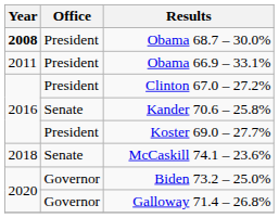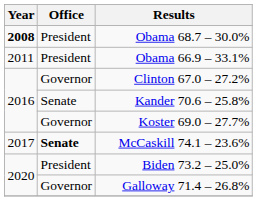Clinton 67.0 – 27.2% | Office: President -> Governor
Koster 69.0 – 27.7% | Office: President -> Governor
McCaskill 74.1 – 23.6% | Year: 2018 -> 2017
McCaskill 74.1 – 23.6% | Office: normal -> bold
Biden 73.2 – 25.0% | Office: Governor -> President
